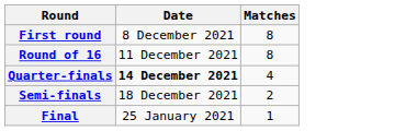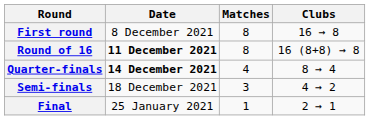+ column: Clubs | 16 → 8 | 16 (8+8) → 8 | 8 → 4 | 4 → 2 | 2 → 1
Round of 16 | Date: normal -> bold
Semi-finals | Matches: 2 -> 3
